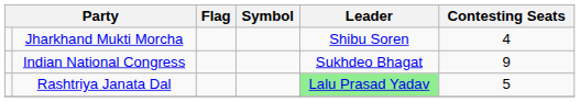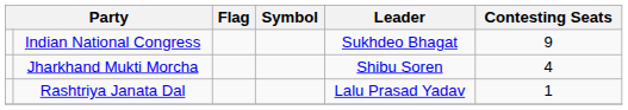rows swapped: Indian National Congress <-> Jharkhand Mukti Morcha
Rashtriya Janata Dal | Leader: lightgreen background -> no background
Rashtriya Janata Dal | Contesting Seats: 5 -> 1
